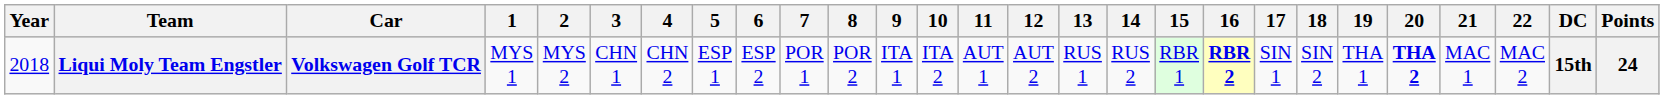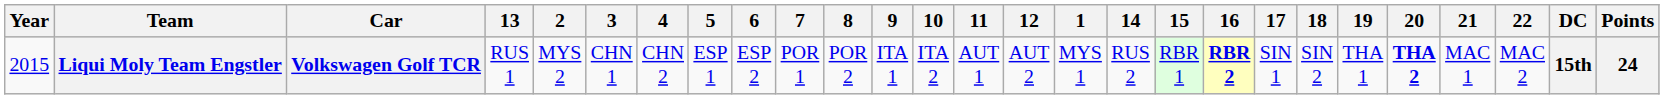columns swapped: 1 <-> 13
Liqui Moly Team Engstler | Year: 2018 -> 2015
